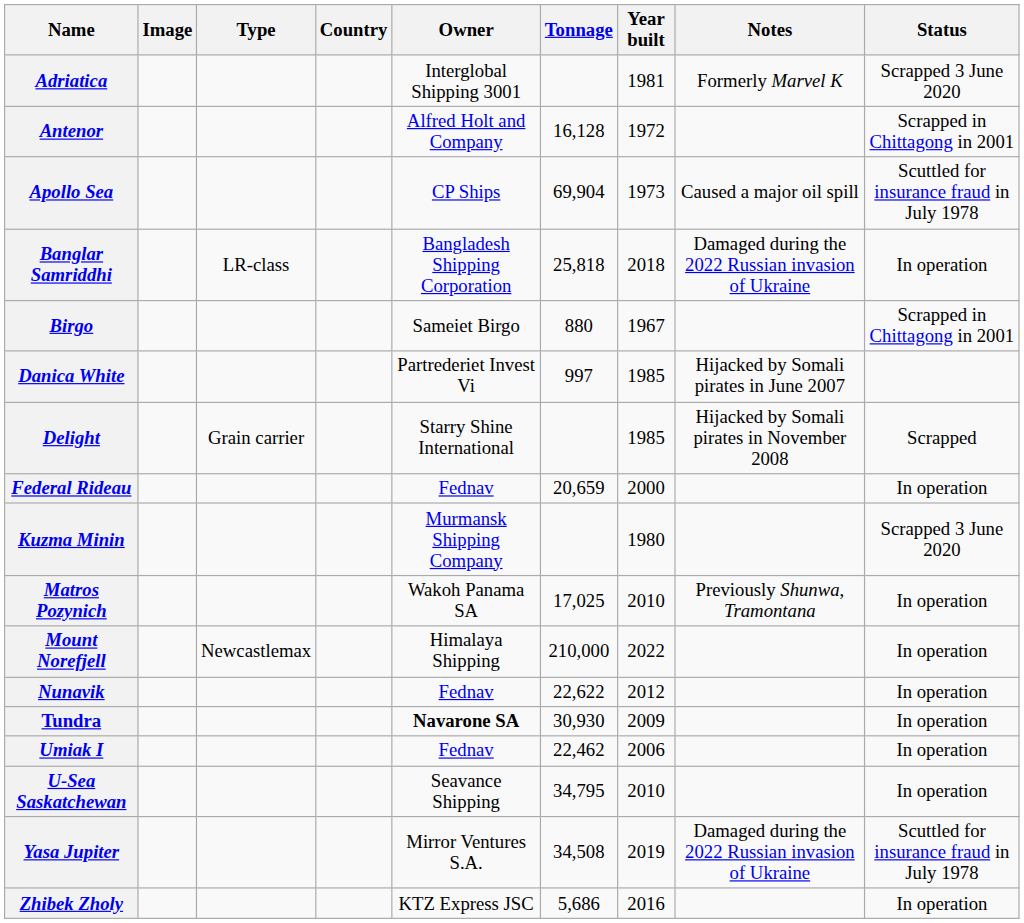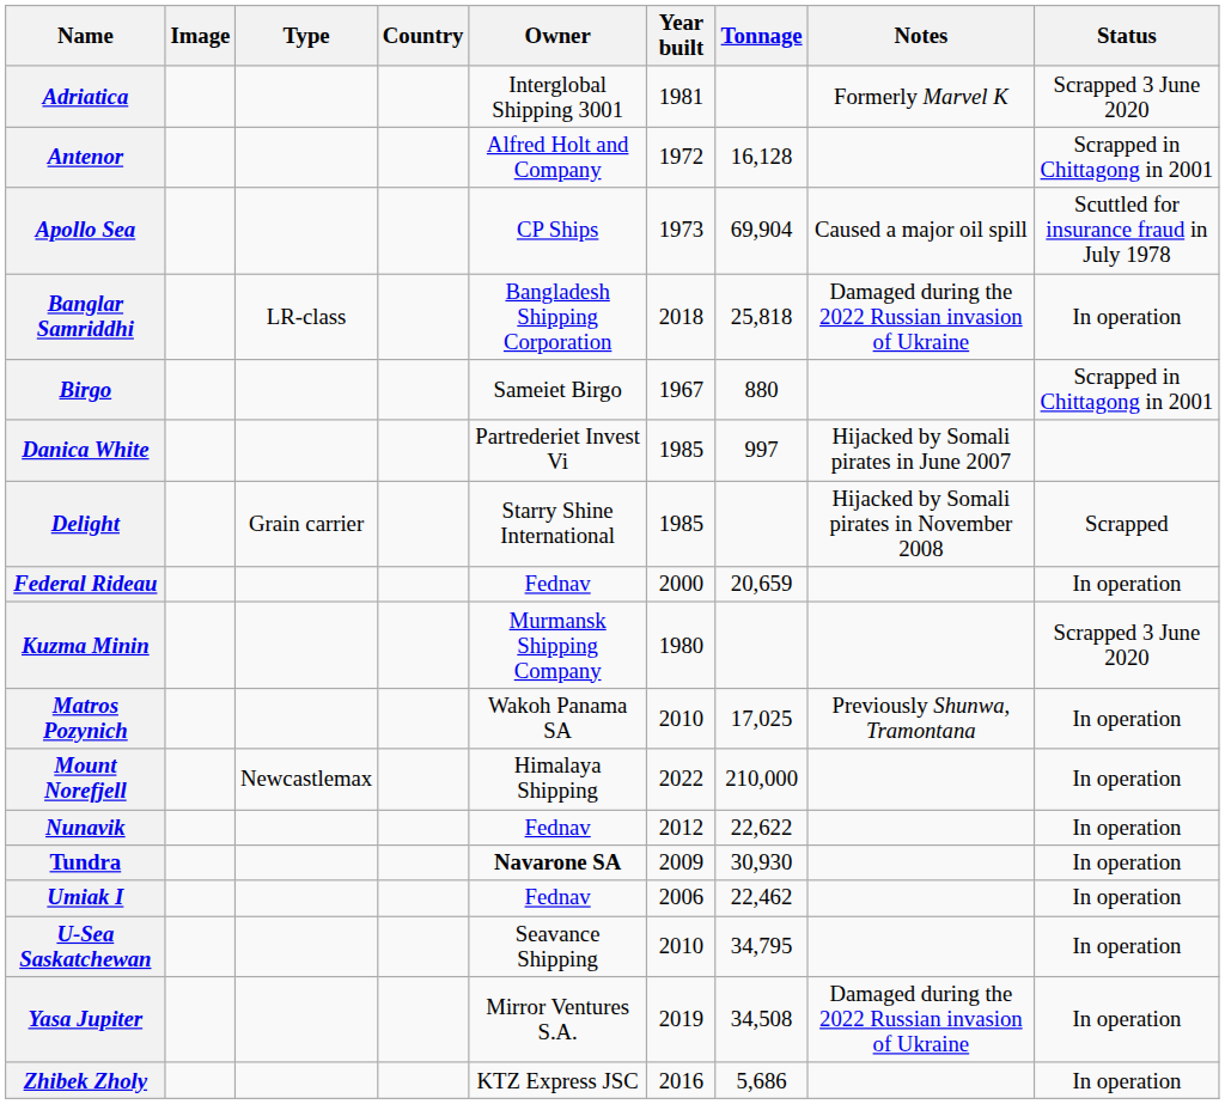columns swapped: Year built <-> Tonnage
Yasa Jupiter | Status: Scuttled for insurance fraud in July 1978 -> In operation
